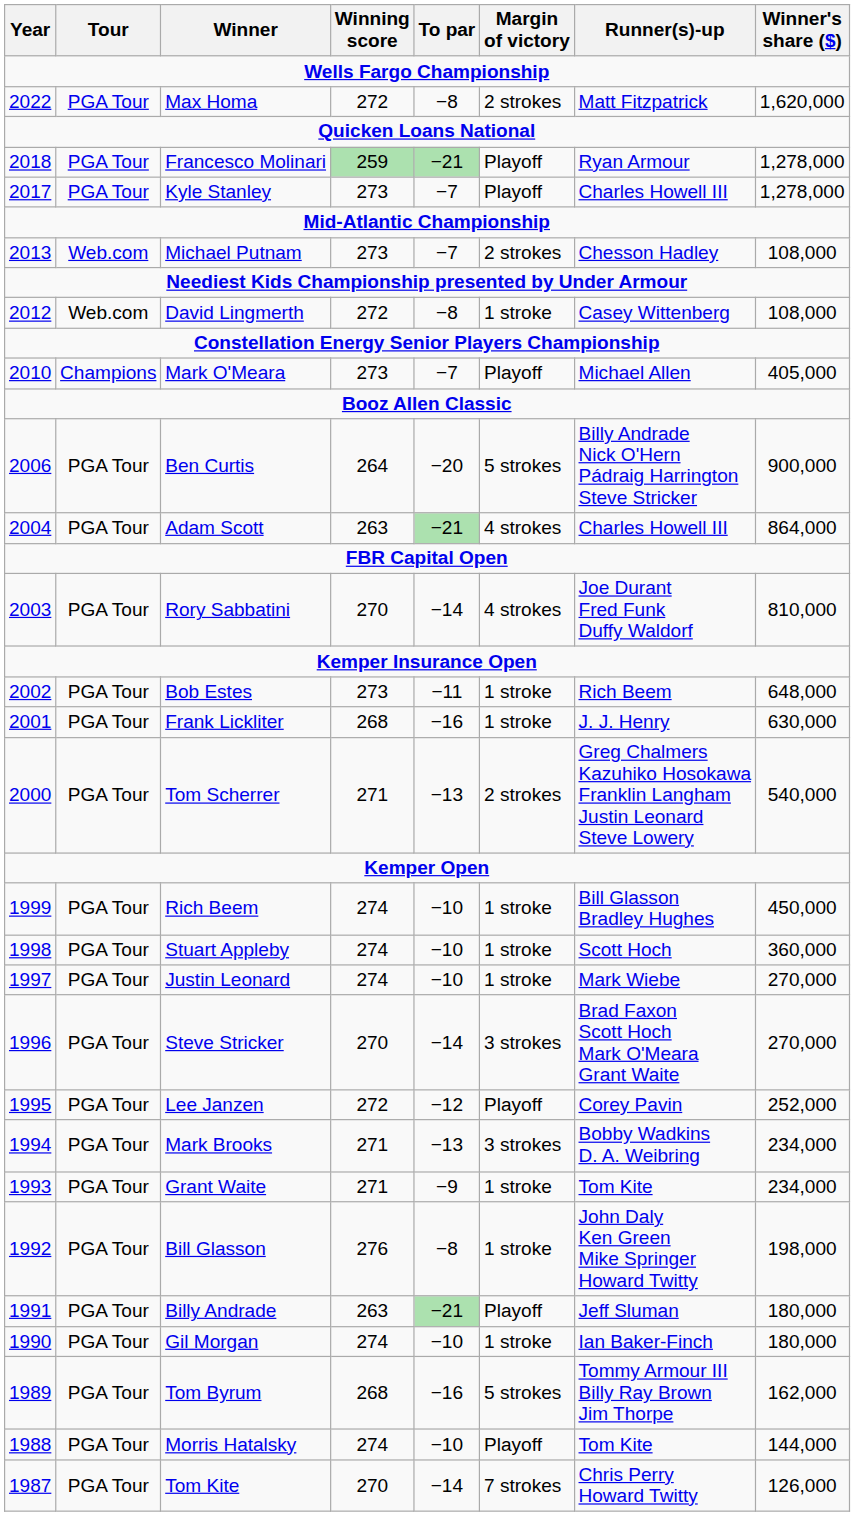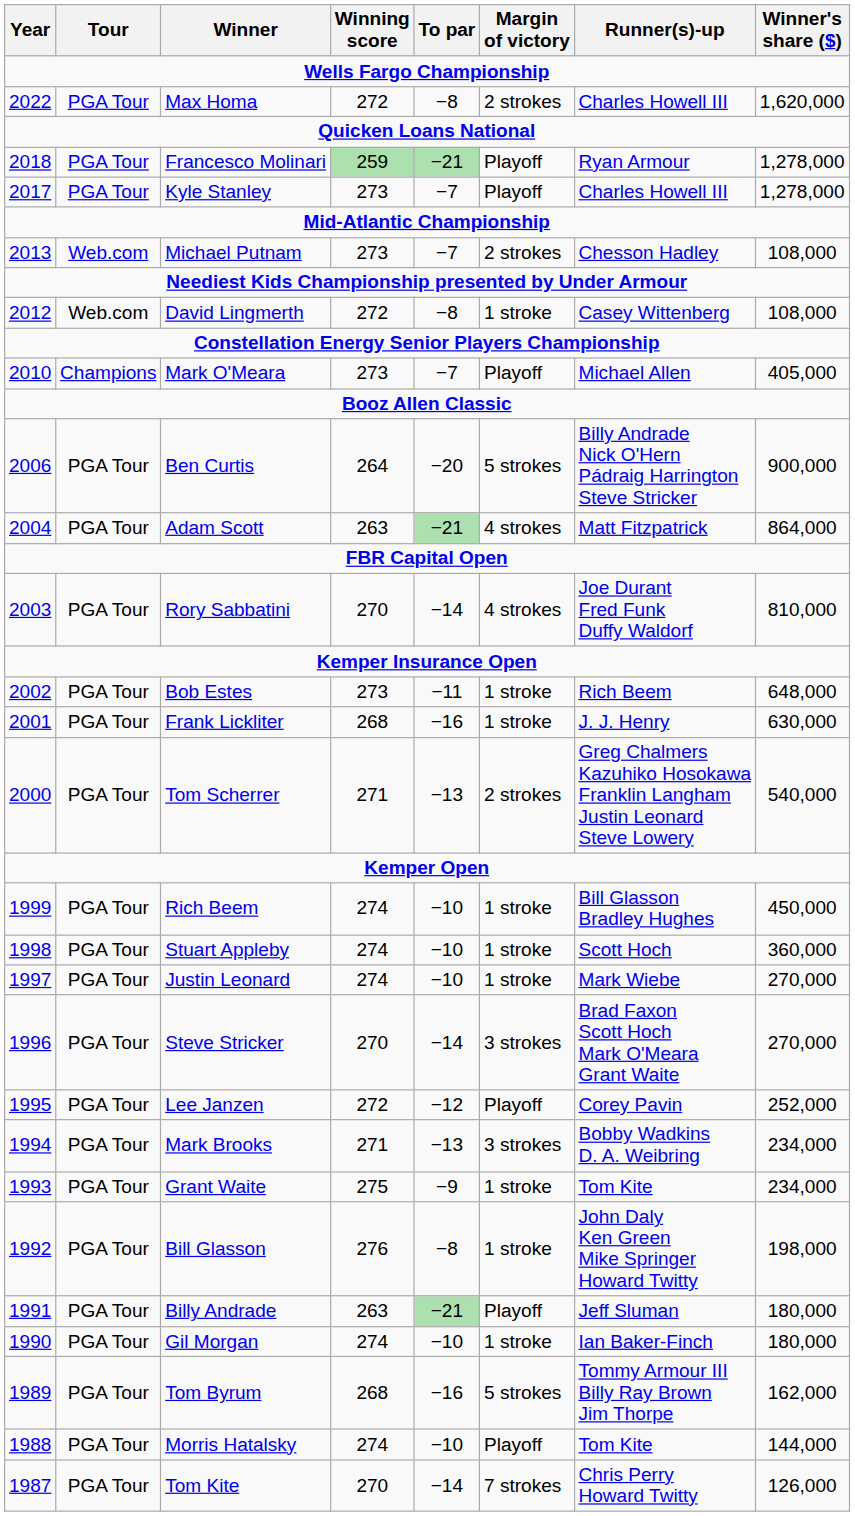Max Homa | Runner(s)-up: Matt Fitzpatrick -> Charles Howell III
Adam Scott | Runner(s)-up: Charles Howell III -> Matt Fitzpatrick
Grant Waite | Winning score: 271 -> 275
